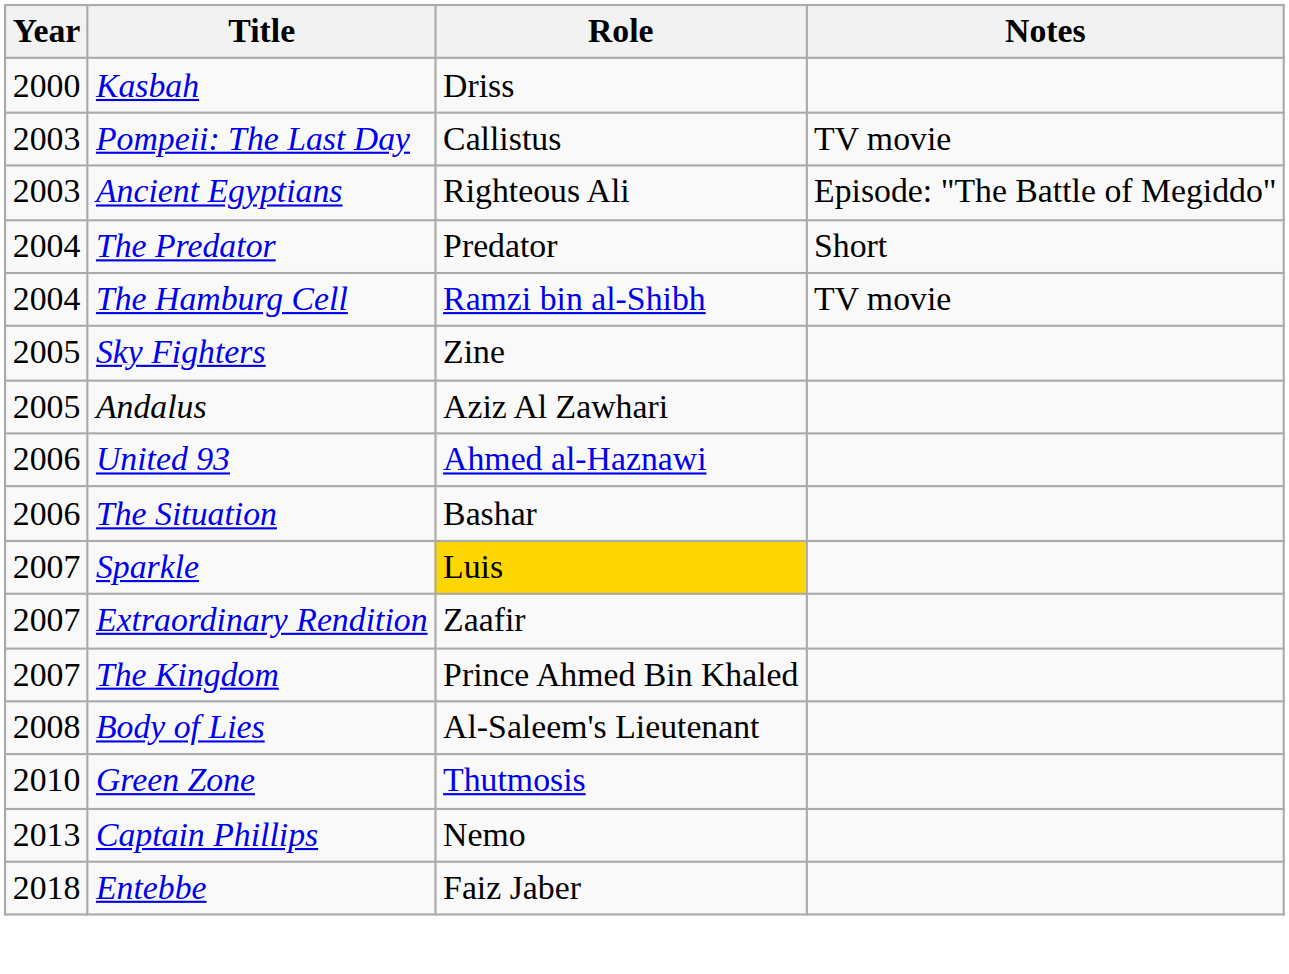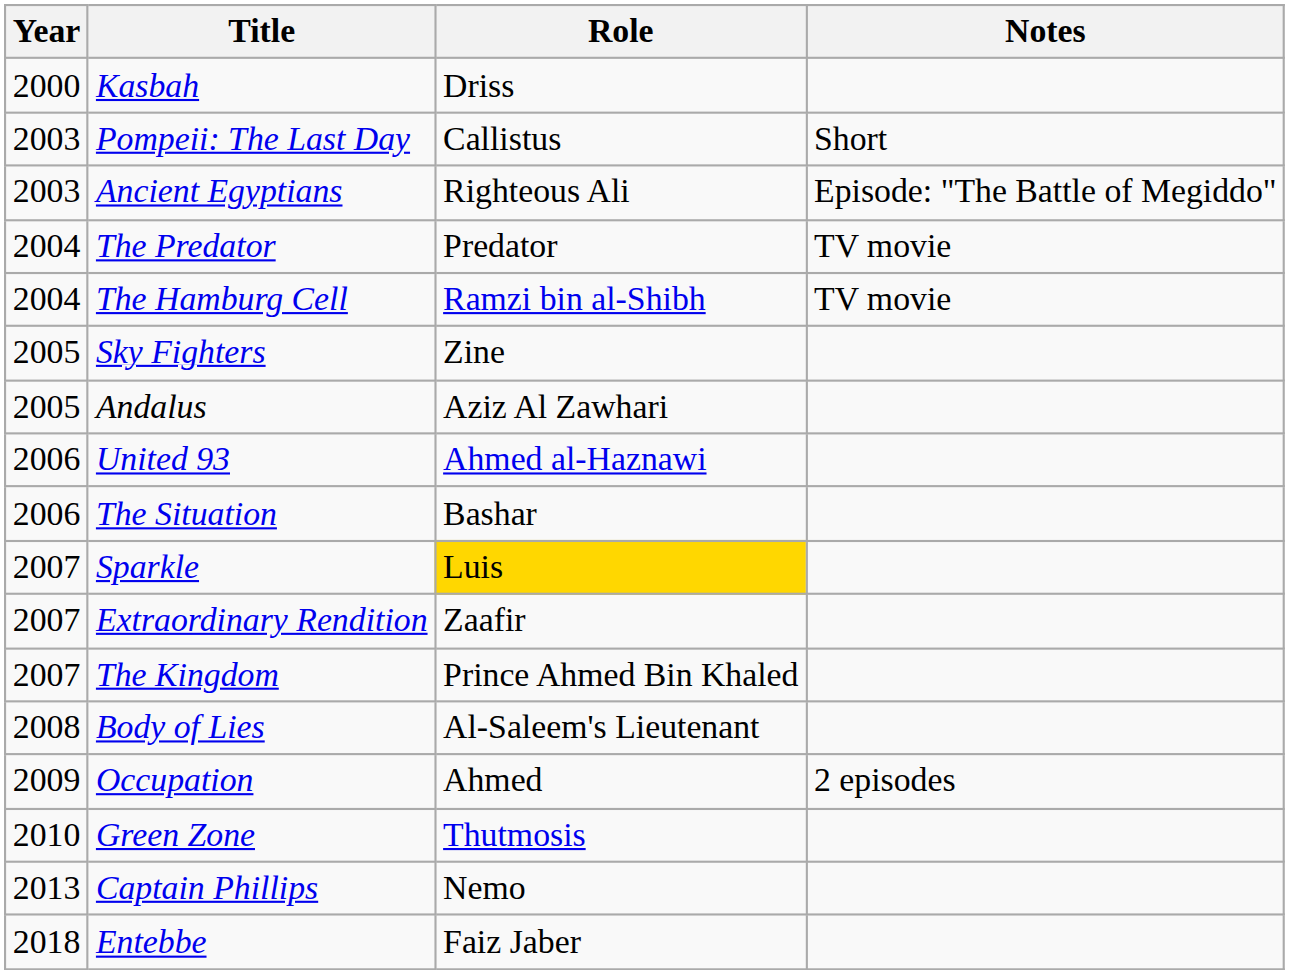Pompeii: The Last Day | Notes: TV movie -> Short
The Predator | Notes: Short -> TV movie
+ row: 2009 | Occupation | Ahmed | 2 episodes
